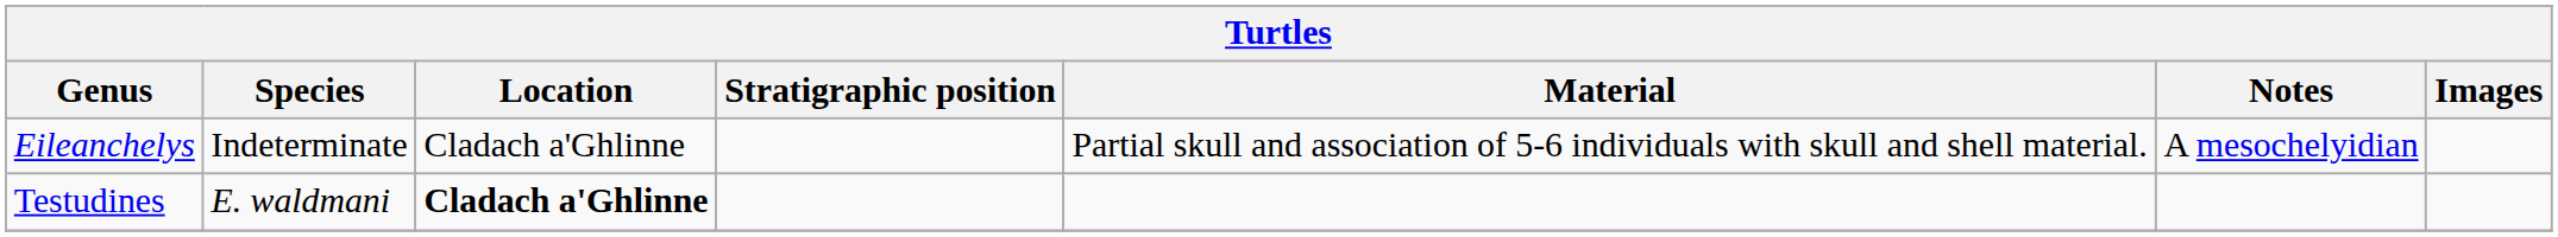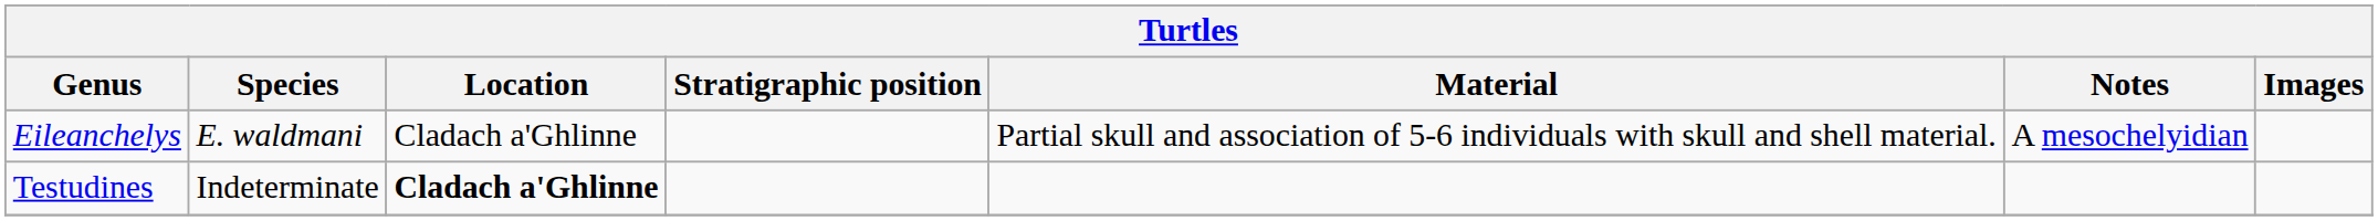Eileanchelys | Species: Indeterminate -> E. waldmani
Testudines | Species: E. waldmani -> Indeterminate
